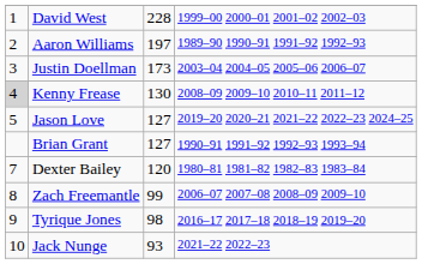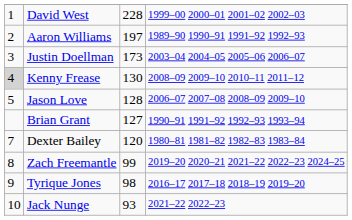Jason Love | column 3: 127 -> 128
Jason Love | column 4: 2019–20 2020–21 2021–22 2022–23 2024–25 -> 2006–07 2007–08 2008–09 2009–10
Zach Freemantle | column 4: 2006–07 2007–08 2008–09 2009–10 -> 2019–20 2020–21 2021–22 2022–23 2024–25
